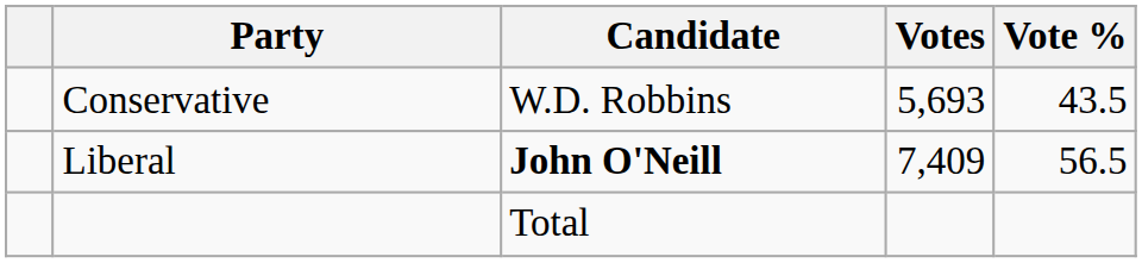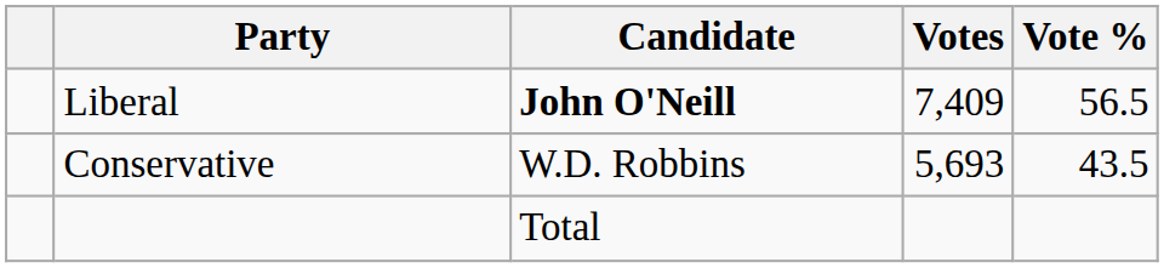rows swapped: Liberal <-> Conservative
